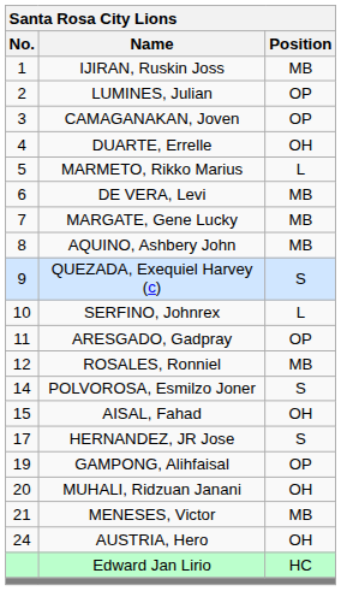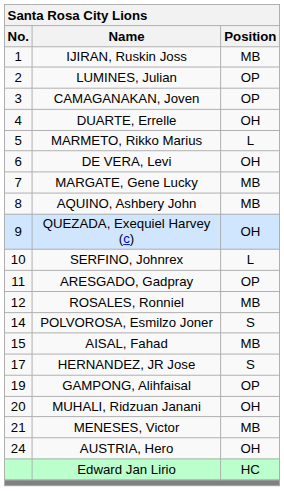DE VERA, Levi | Position: MB -> OH
QUEZADA, Exequiel Harvey (c) | Position: S -> OH
AISAL, Fahad | Position: OH -> MB
